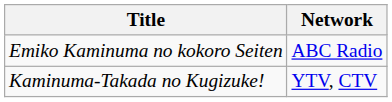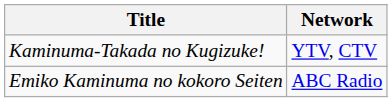rows swapped: Kaminuma-Takada no Kugizuke! <-> Emiko Kaminuma no kokoro Seiten
